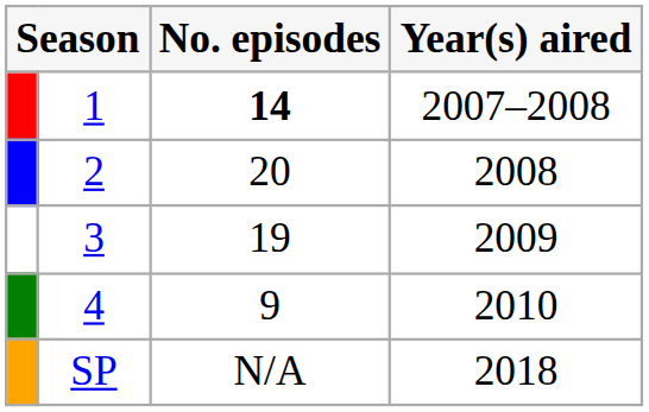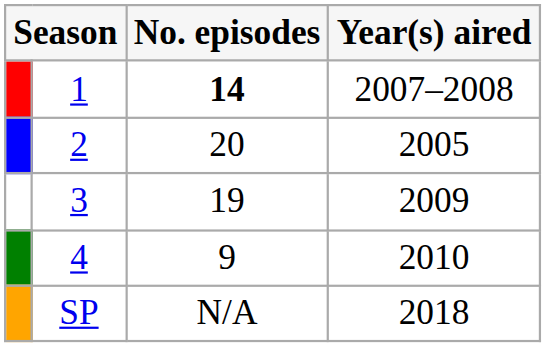2 | Year(s) aired: 2008 -> 2005
